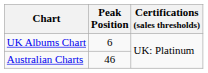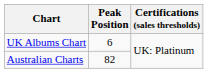Australian Charts | Peak Position: 46 -> 82
